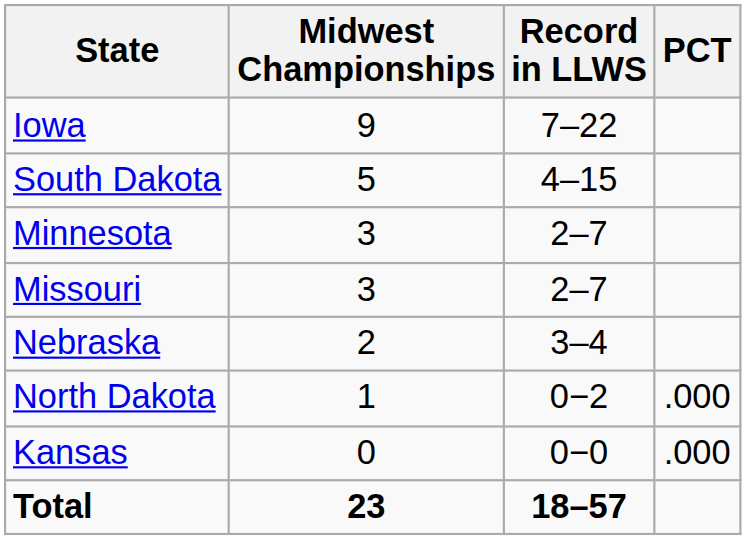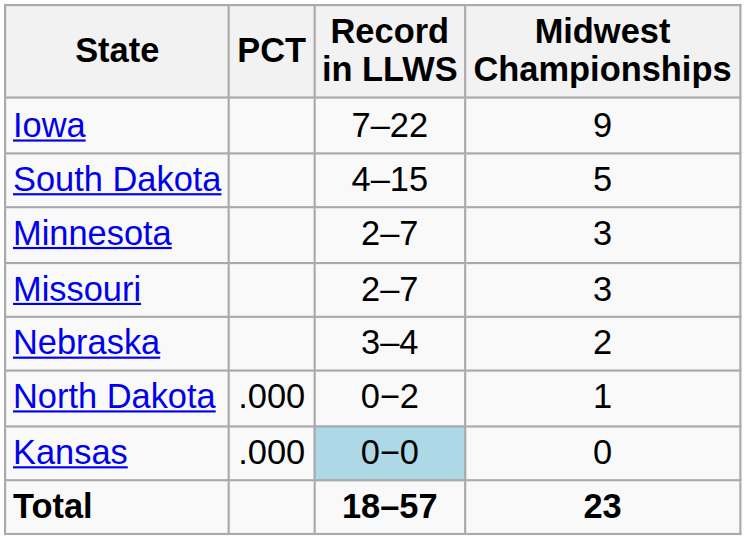columns swapped: Midwest Championships <-> PCT
Kansas | Record in LLWS: no background -> lightblue background
